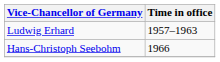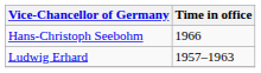rows swapped: Ludwig Erhard <-> Hans-Christoph Seebohm
